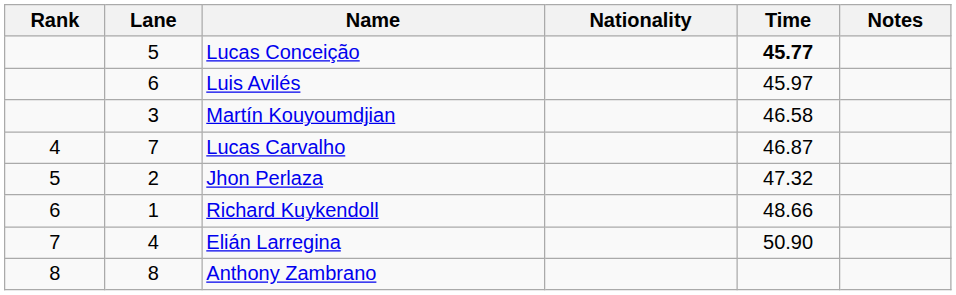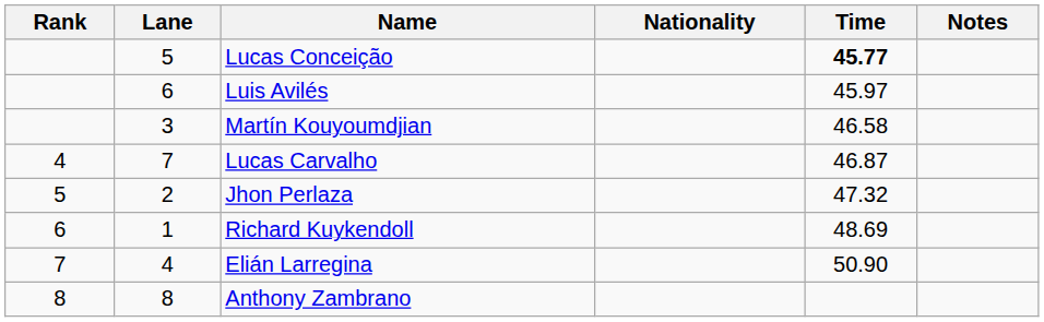Richard Kuykendoll | Time: 48.66 -> 48.69
